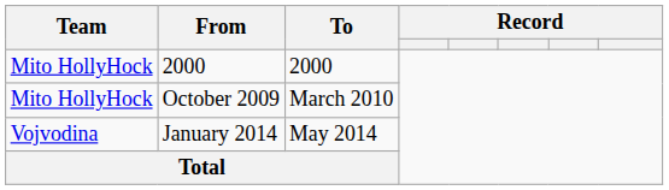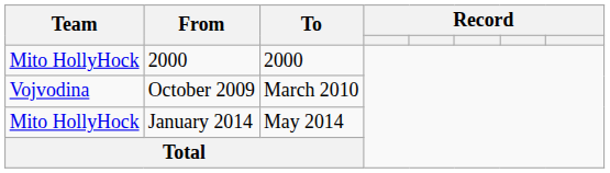October 2009 | Team: Mito HollyHock -> Vojvodina
January 2014 | Team: Vojvodina -> Mito HollyHock
